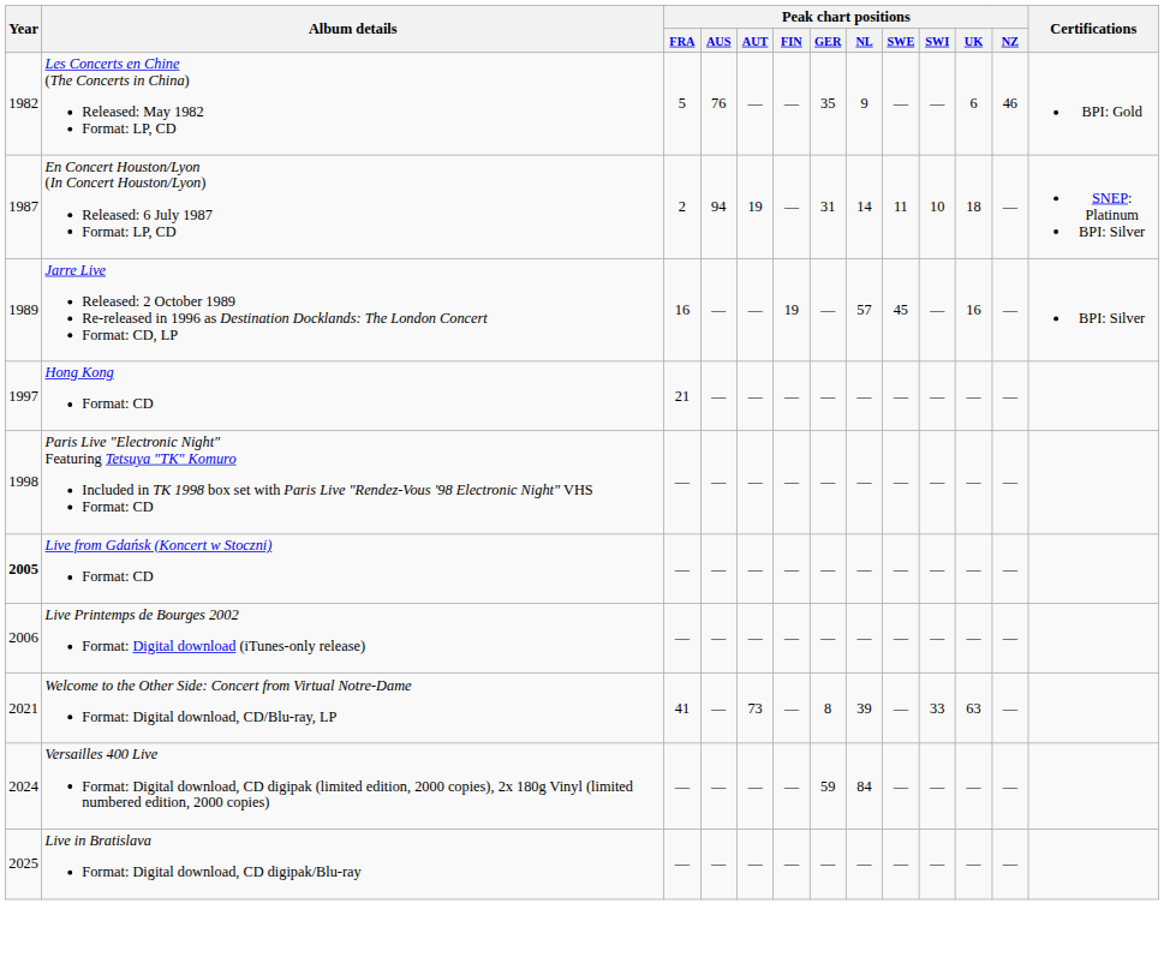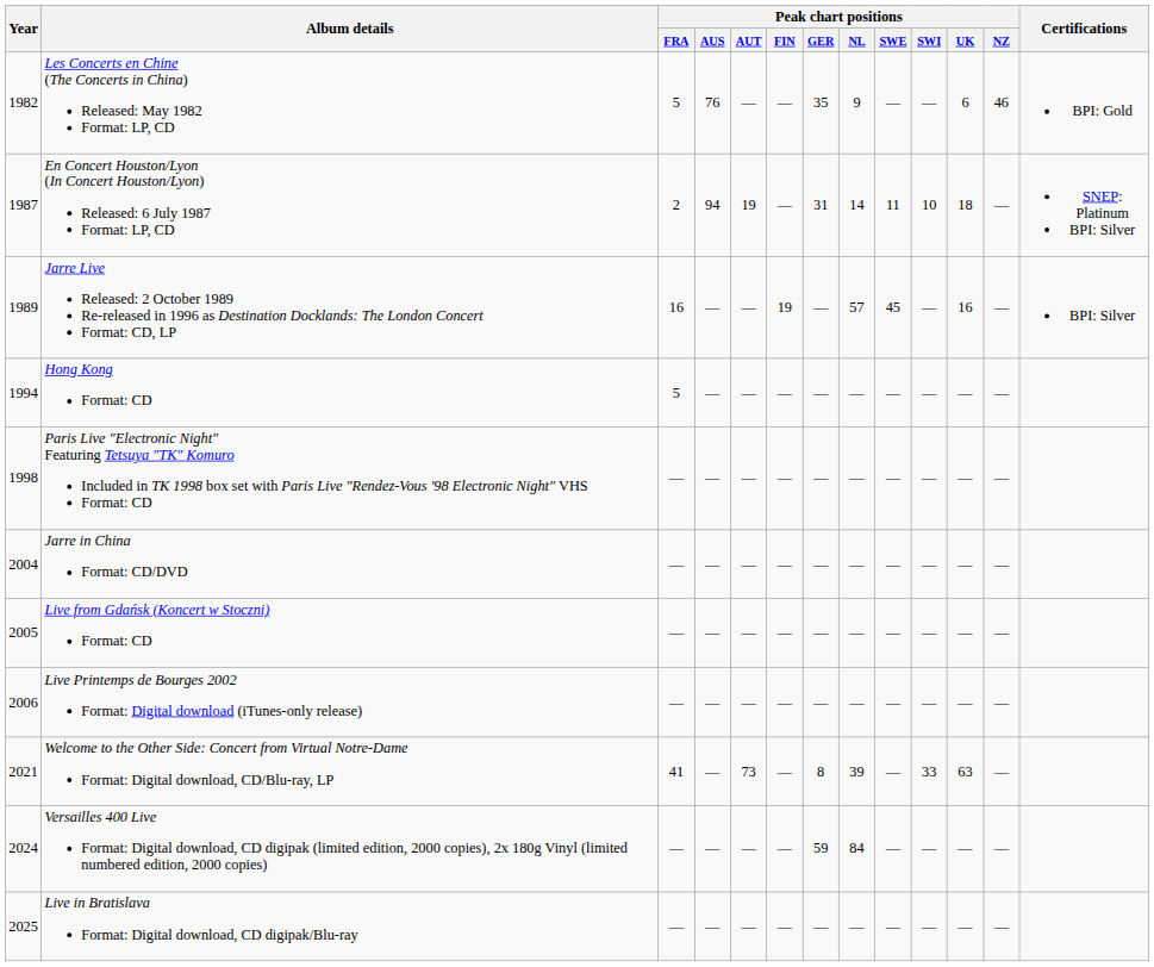Hong Kong Format: CD | Year: 1997 -> 1994
Hong Kong Format: CD | Peak chart positions / FRA: 21 -> 5
+ row: 2004 | Jarre in China Format: CD/DVD | — | — | — | — | — | — | — | — | — | —
Live from Gdańsk (Koncert w Stoczni) Format: CD | Year: bold -> normal
